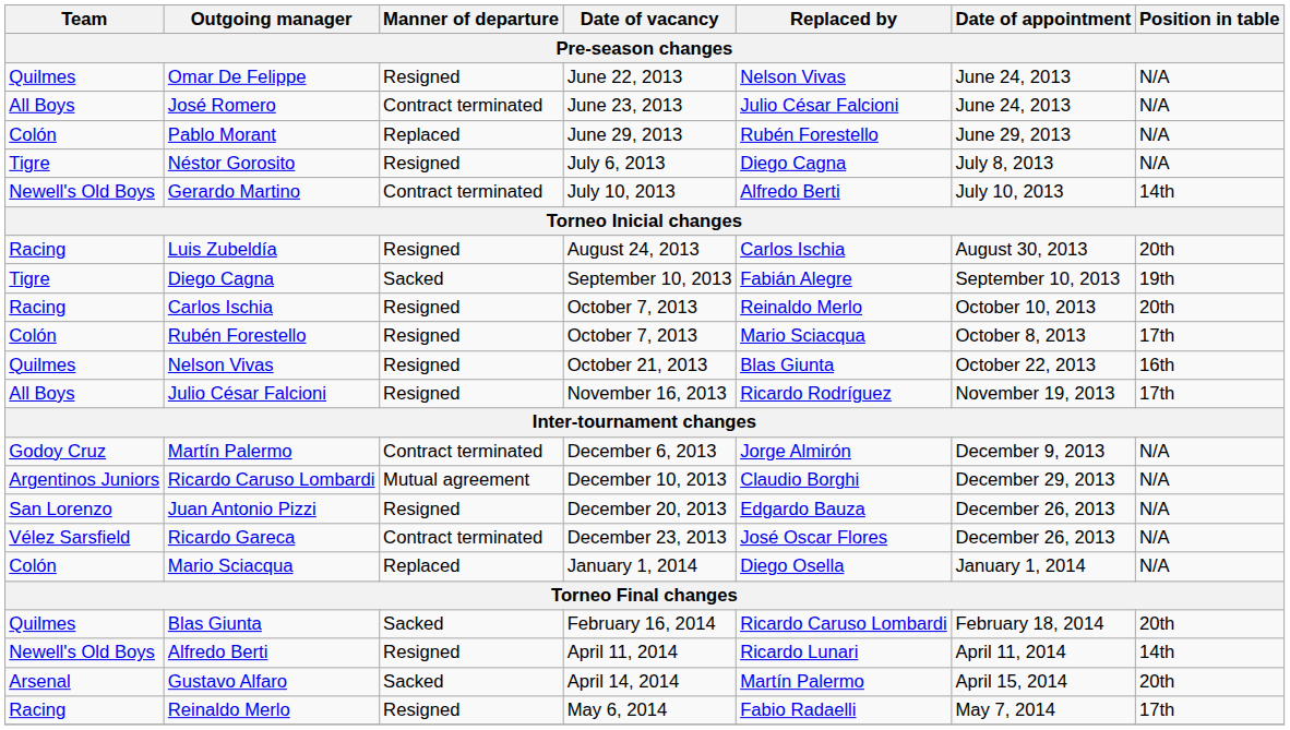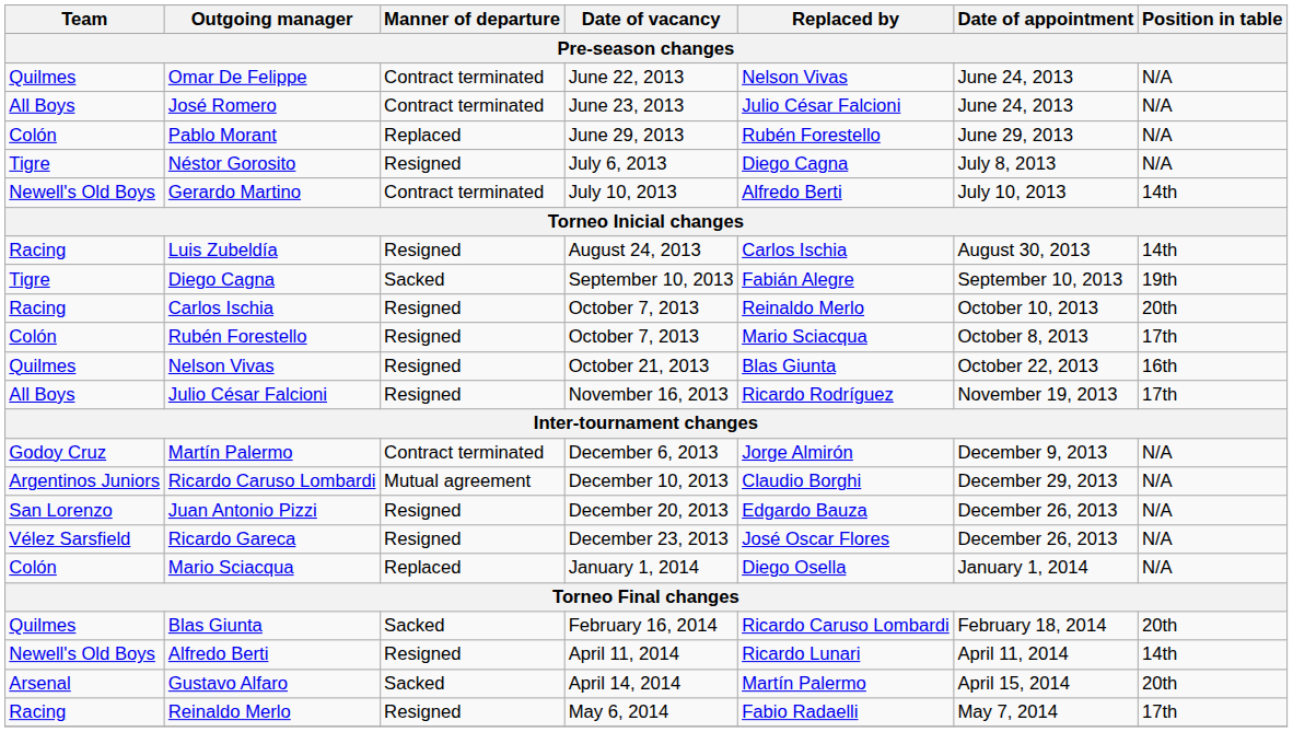Omar De Felippe | Manner of departure: Resigned -> Contract terminated
Luis Zubeldía | Position in table: 20th -> 14th
Ricardo Gareca | Manner of departure: Contract terminated -> Resigned
